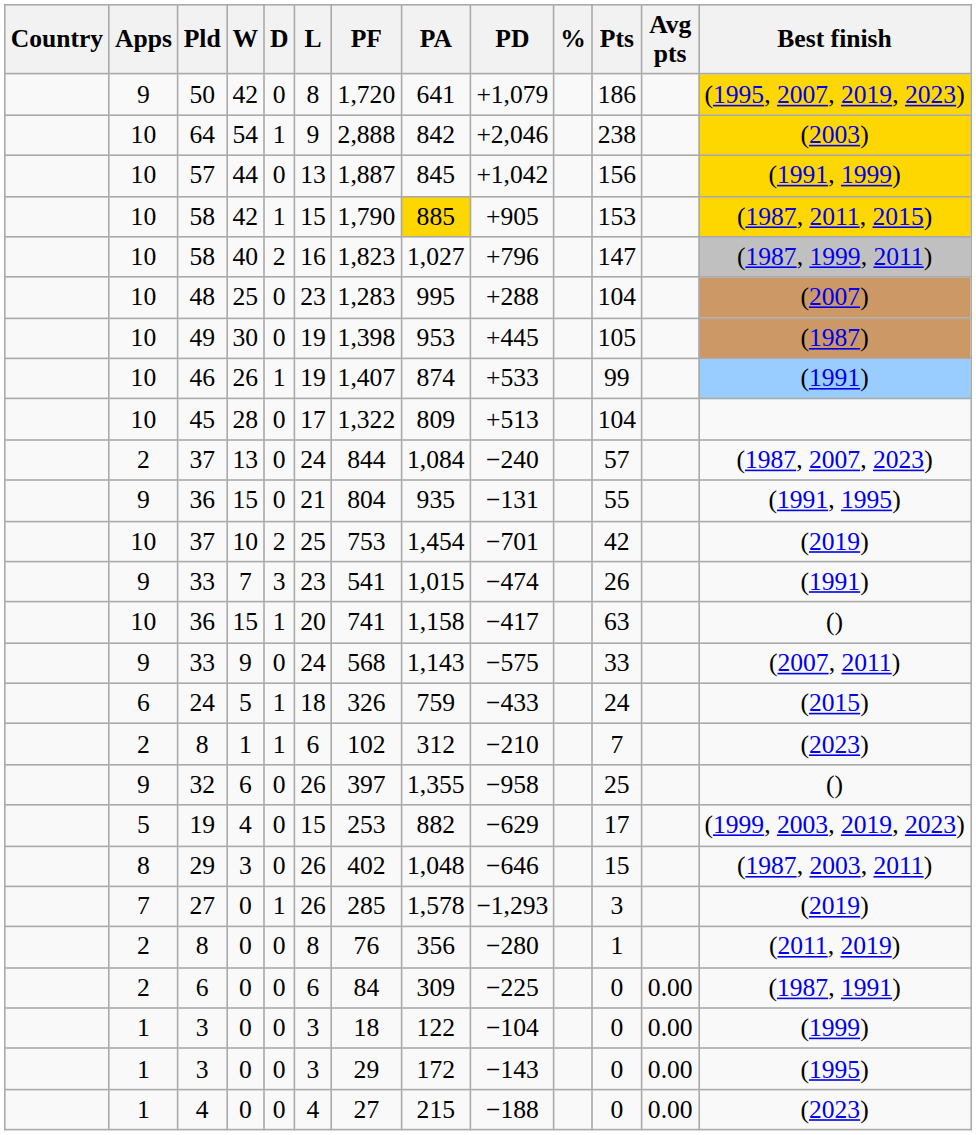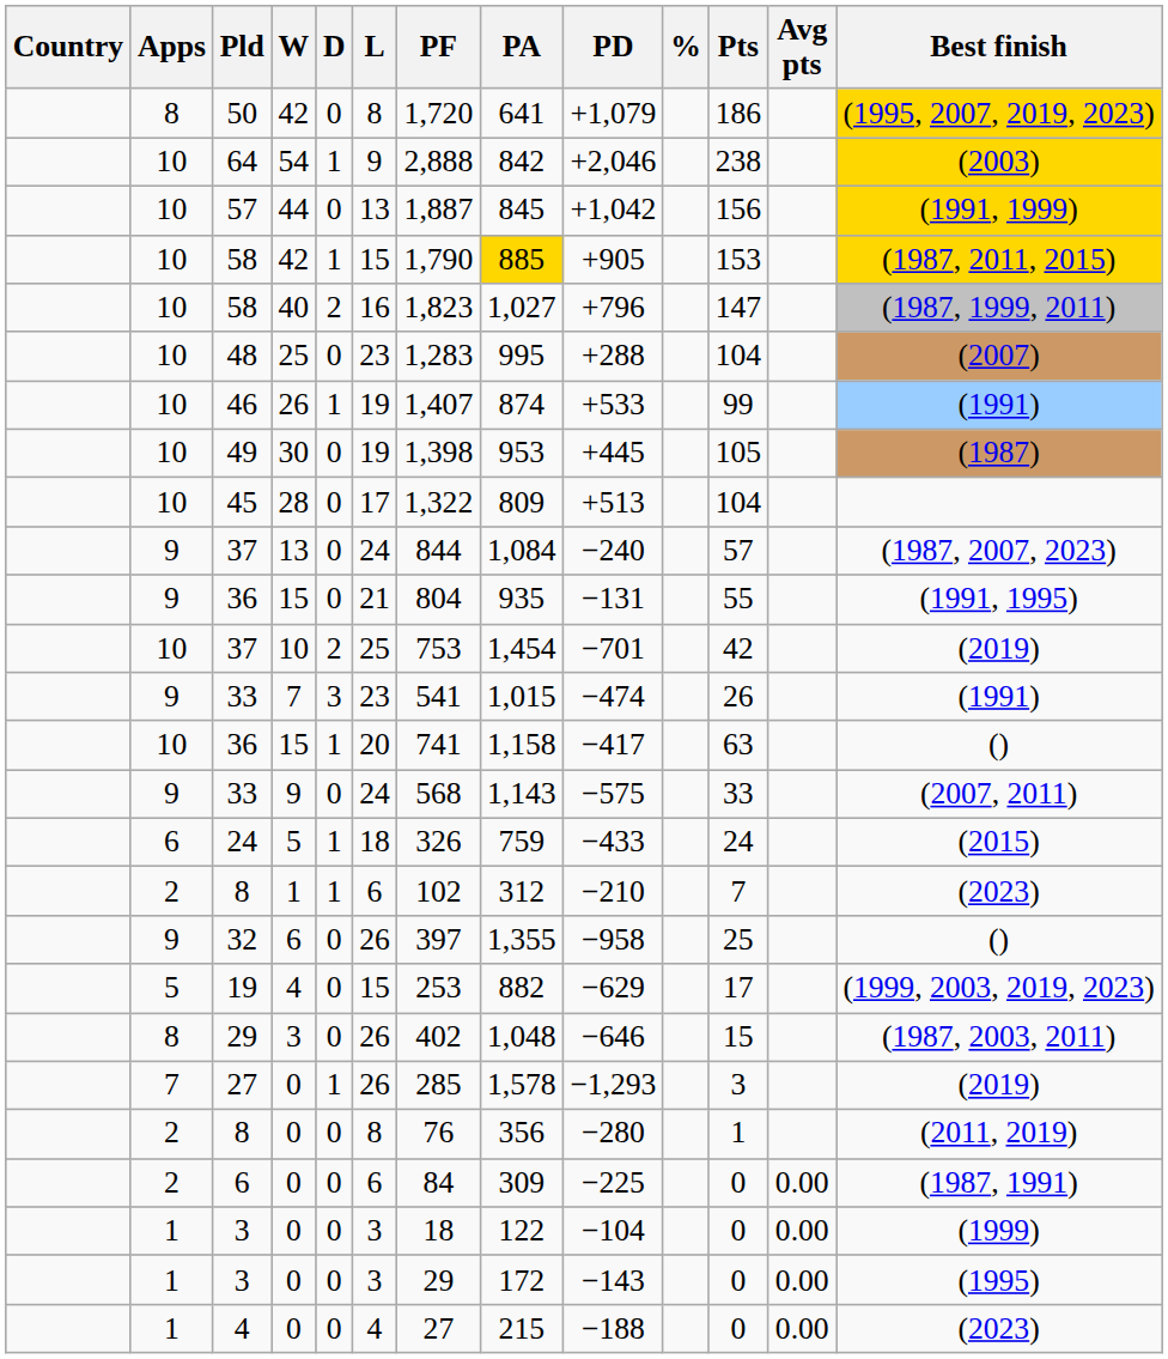50 | Apps: 9 -> 8
rows swapped: 49 <-> 46
37 / 13 | Apps: 2 -> 9
